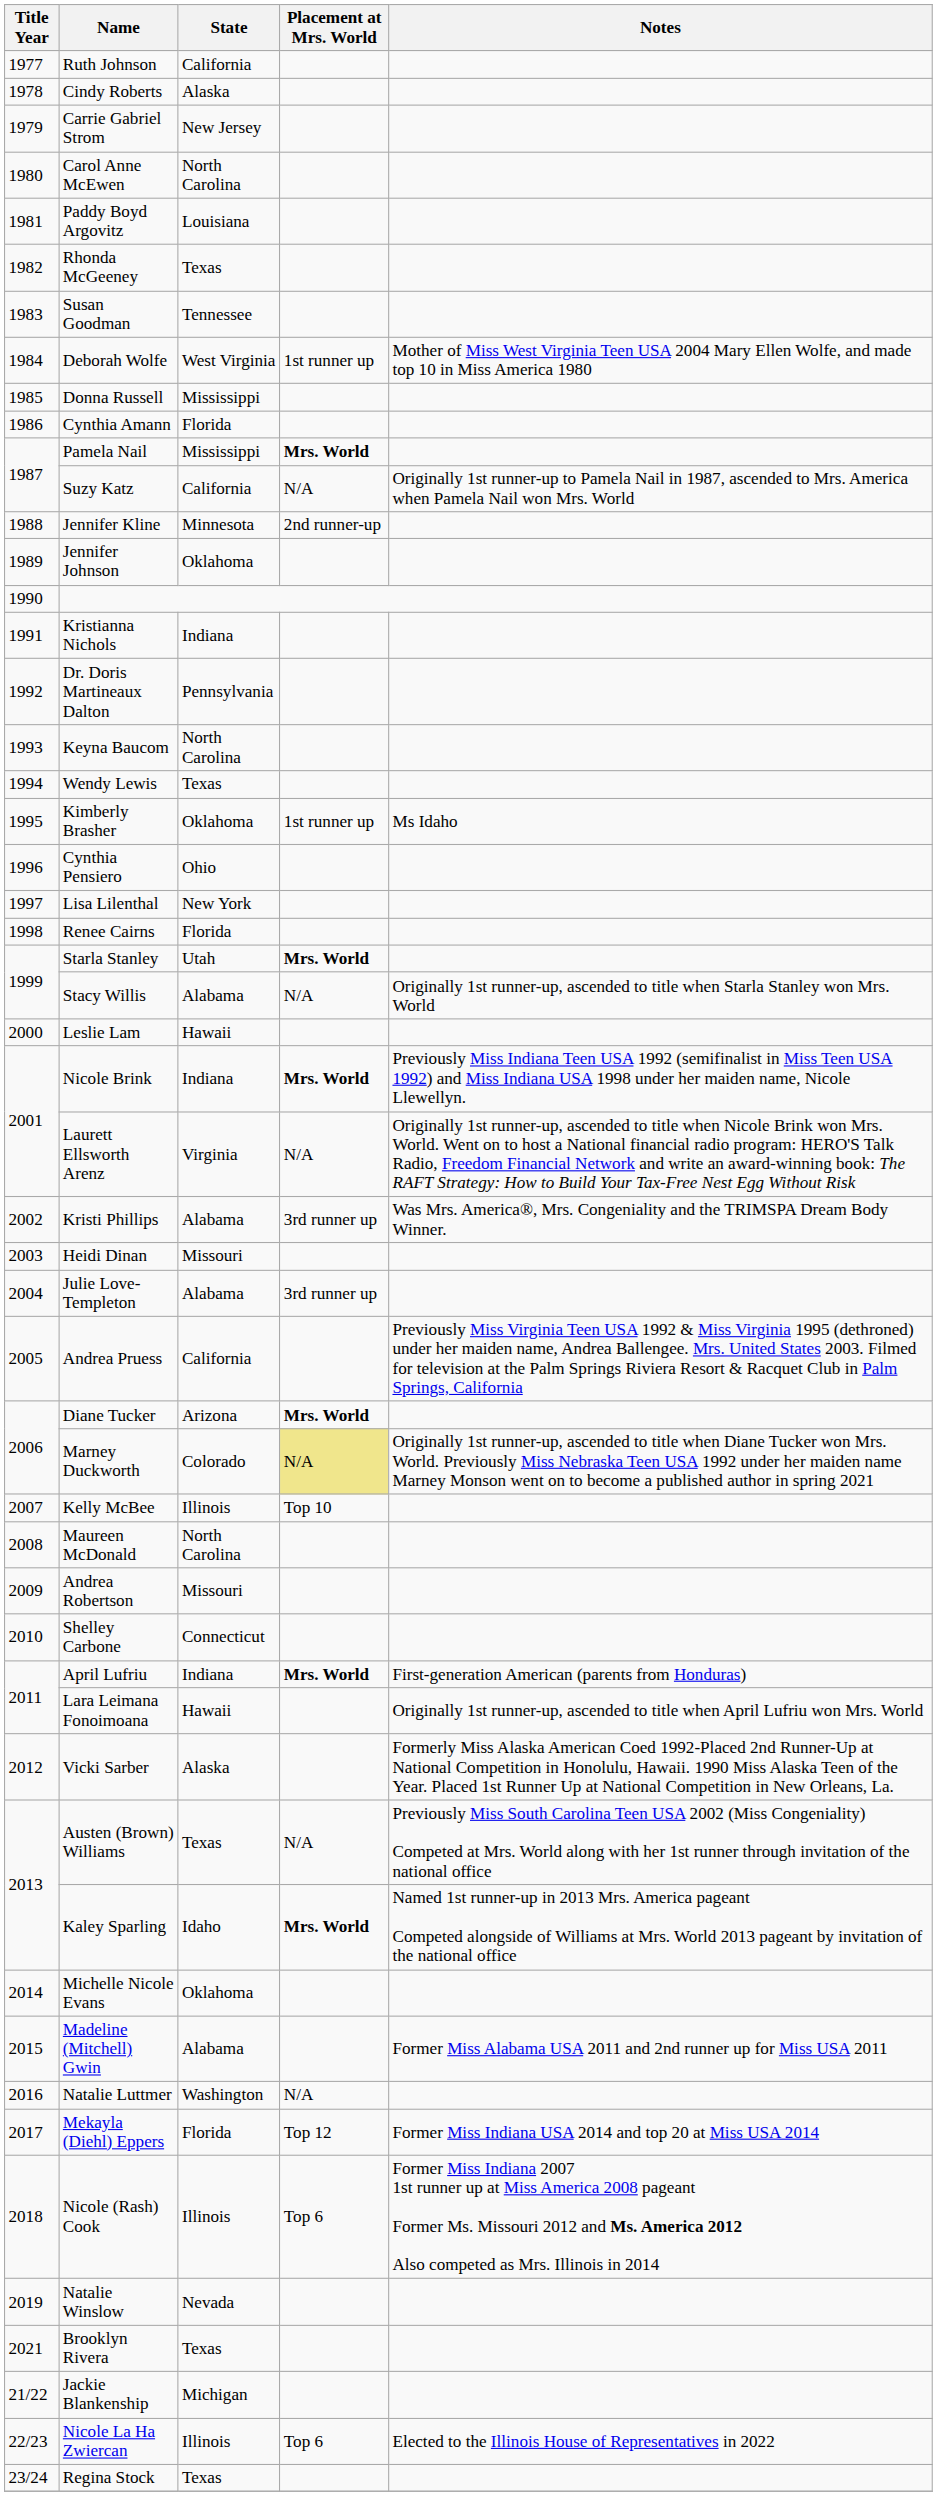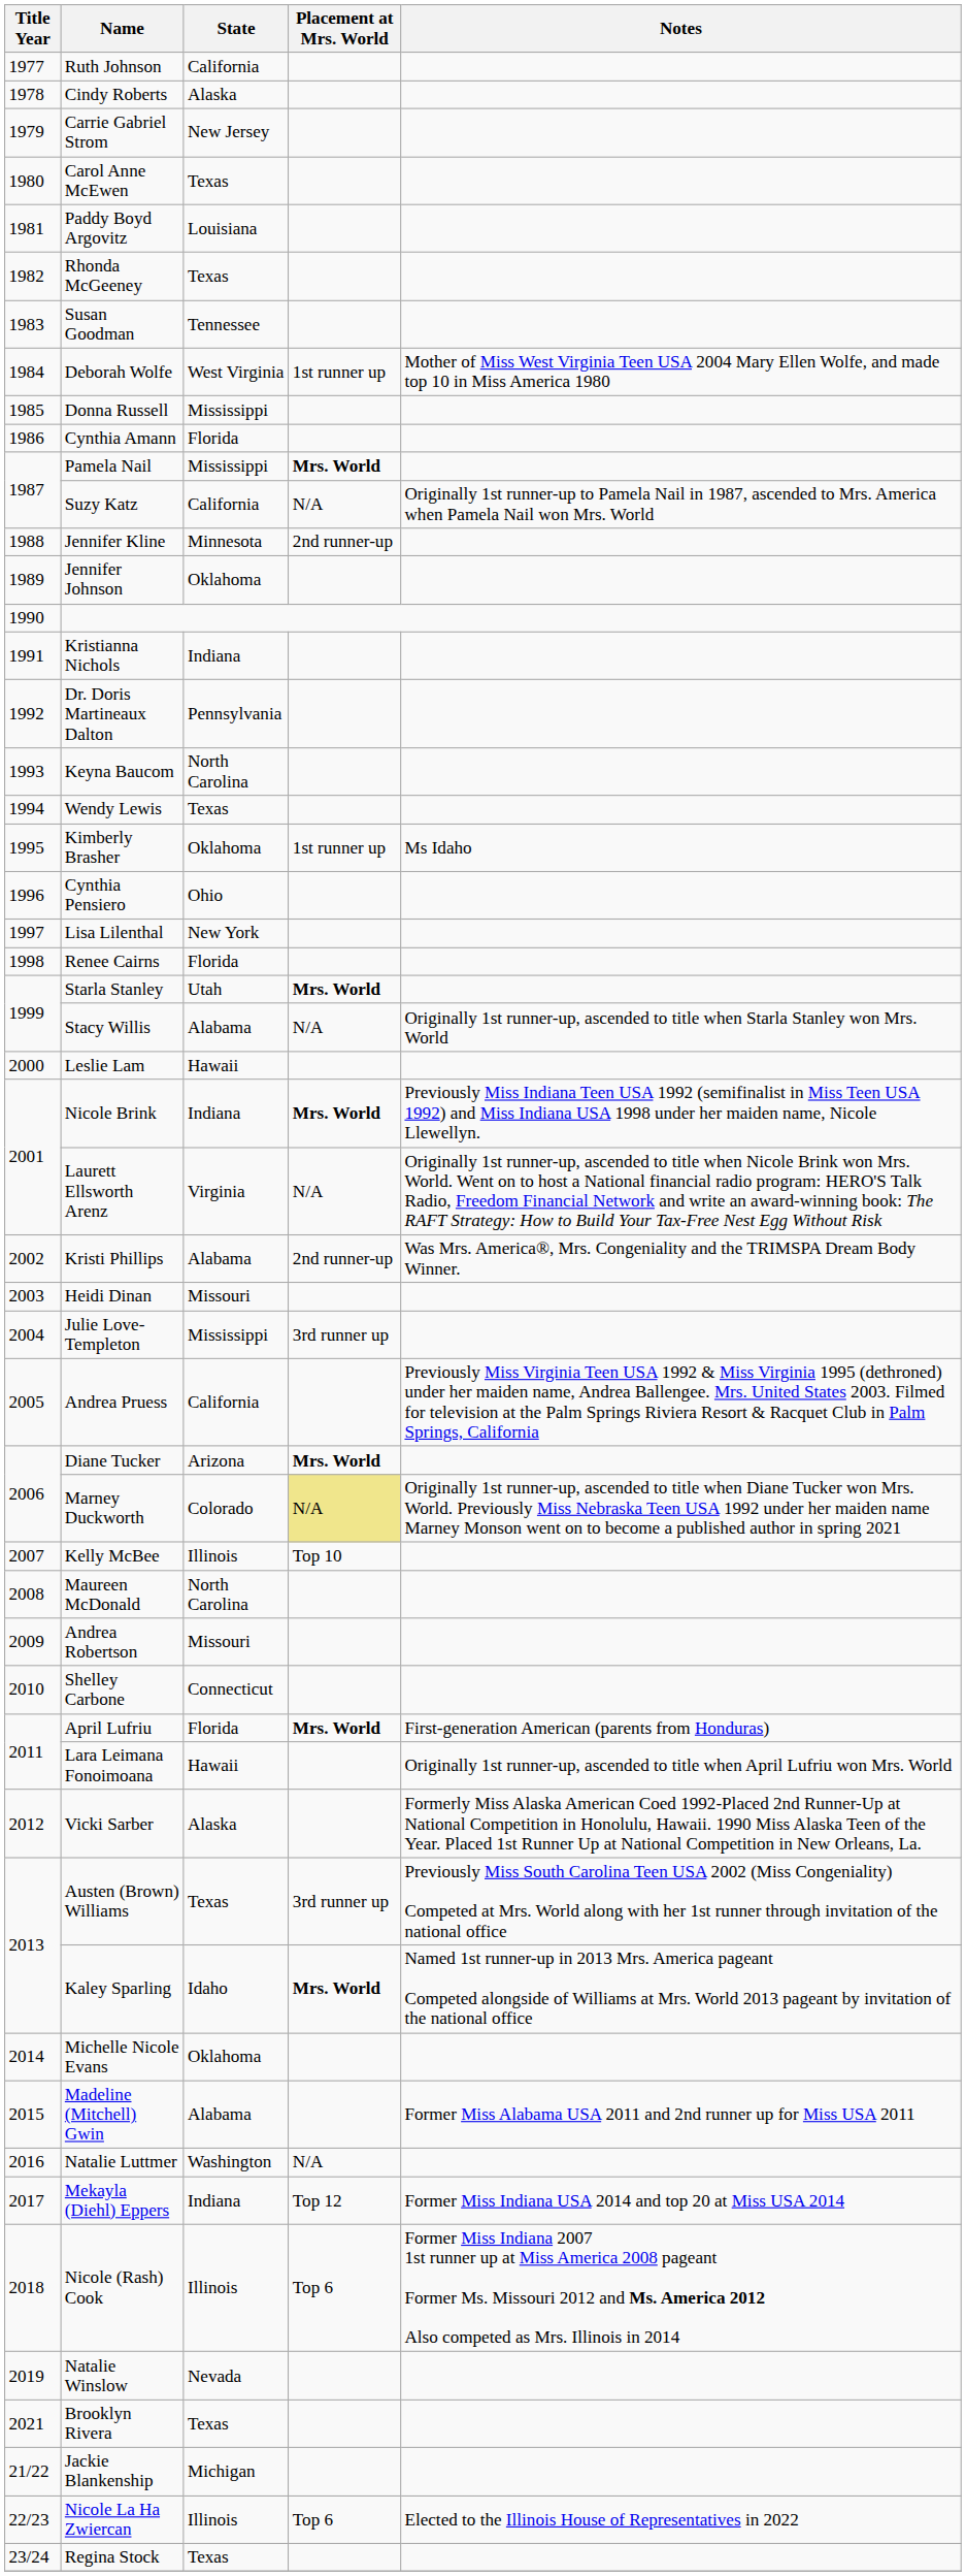Carol Anne McEwen | State: North Carolina -> Texas
Kristi Phillips | Placement at Mrs. World: 3rd runner up -> 2nd runner-up
Julie Love-Templeton | State: Alabama -> Mississippi
April Lufriu | State: Indiana -> Florida
Austen (Brown) Williams | Placement at Mrs. World: N/A -> 3rd runner up
Mekayla (Diehl) Eppers | State: Florida -> Indiana
